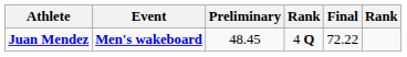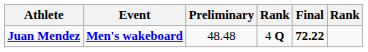Juan Mendez | Preliminary: 48.45 -> 48.48
Juan Mendez | Final: normal -> bold
